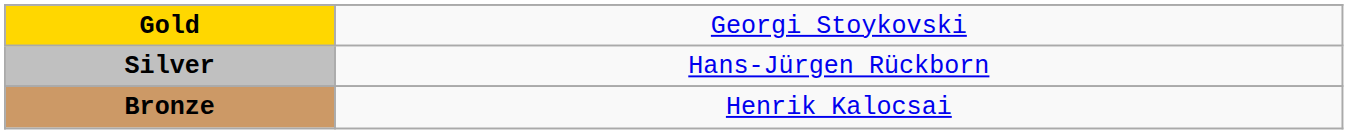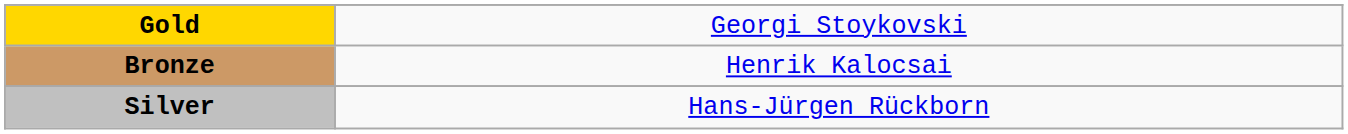rows swapped: Silver <-> Bronze
